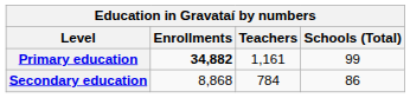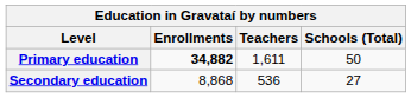Primary education | Teachers: 1,161 -> 1,611
Primary education | Schools (Total): 99 -> 50
Secondary education | Teachers: 784 -> 536
Secondary education | Schools (Total): 86 -> 27
